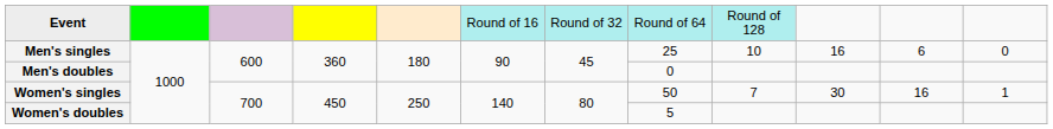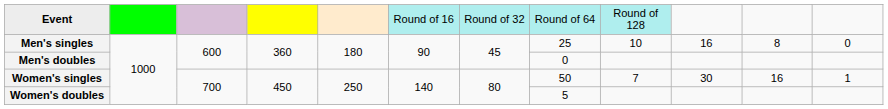Men's singles | column 11: 6 -> 8
